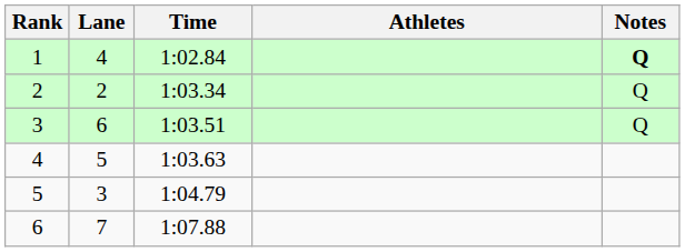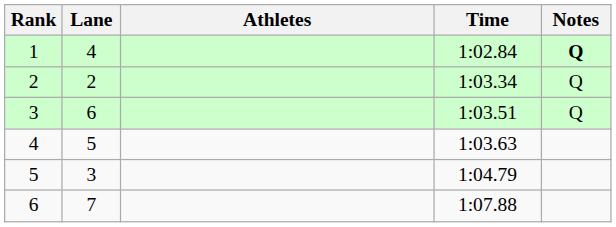columns swapped: Athletes <-> Time
